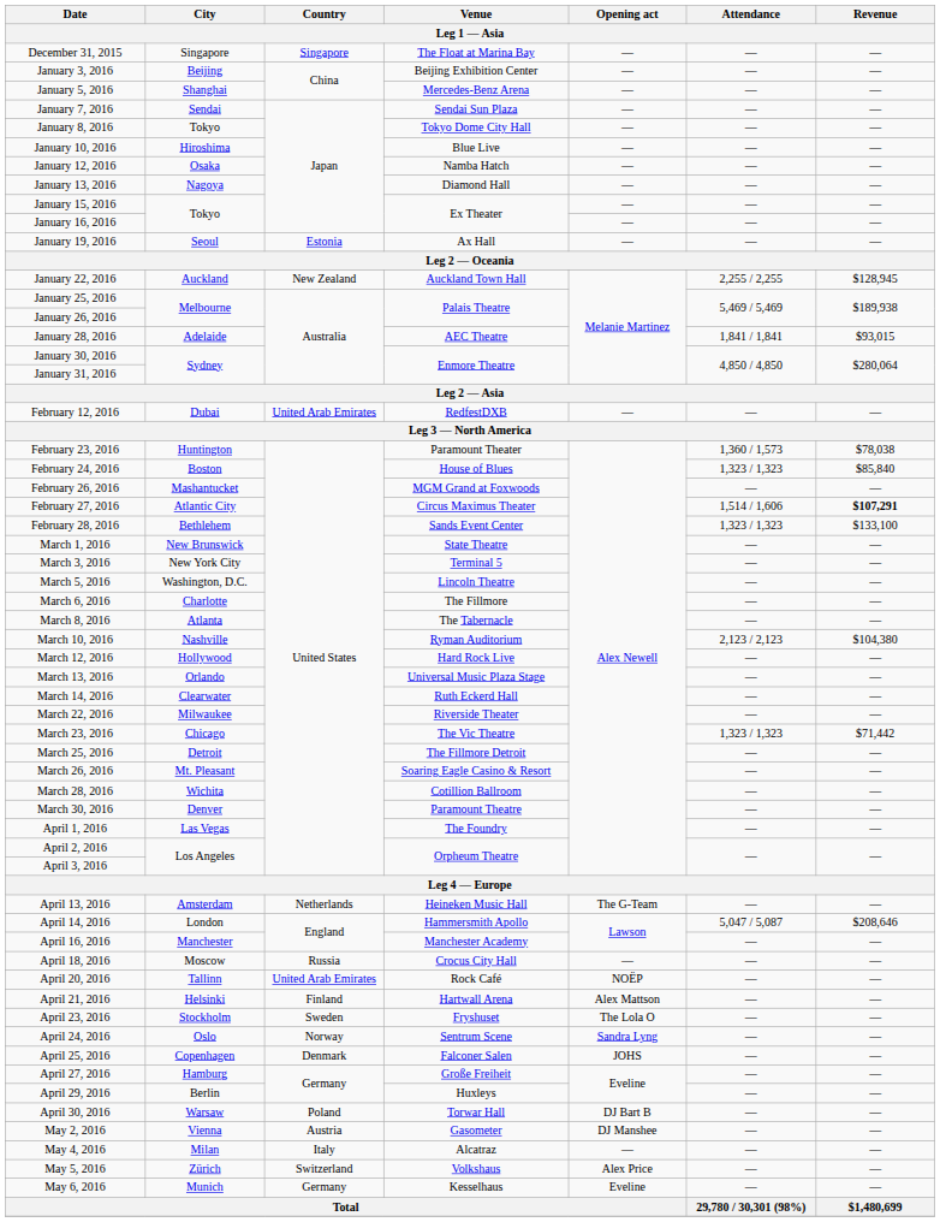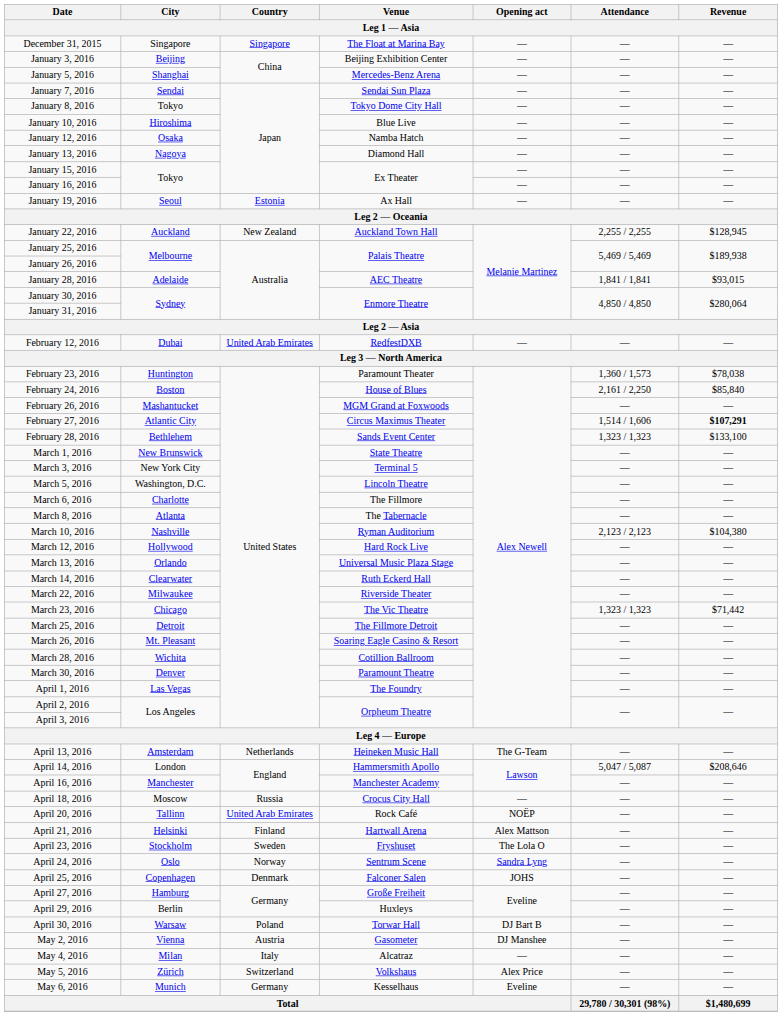February 24, 2016 | Attendance: 1,323 / 1,323 -> 2,161 / 2,250
